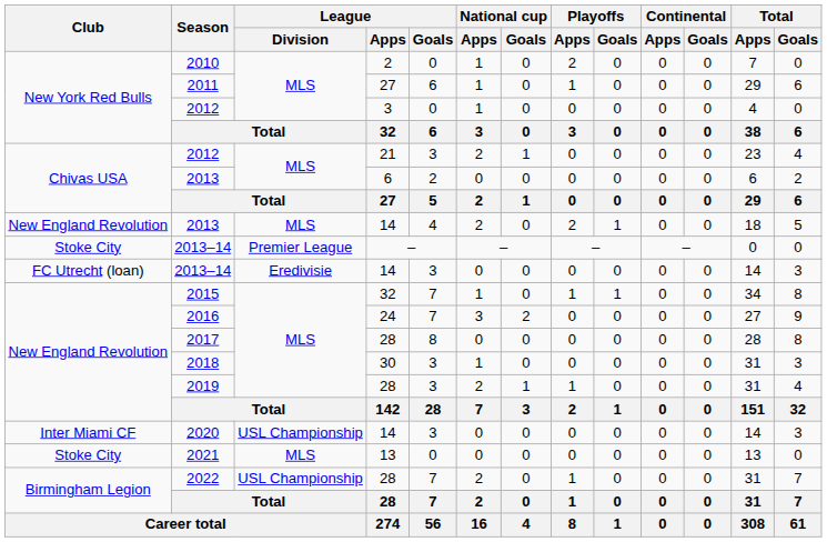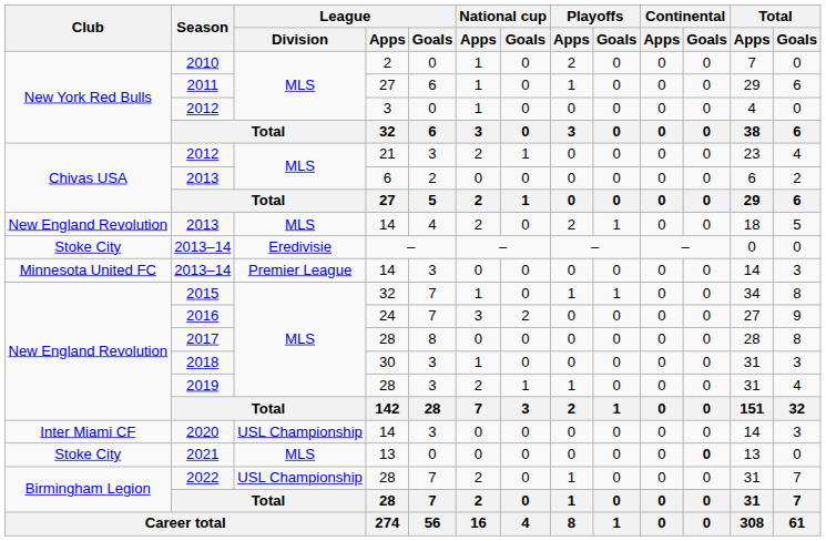2013–14 / – | League / Division: Premier League -> Eredivisie
2013–14 / 14 | Club: FC Utrecht (loan) -> Minnesota United FC
2013–14 / 14 | League / Division: Eredivisie -> Premier League
2021 | Continental / Goals: normal -> bold
